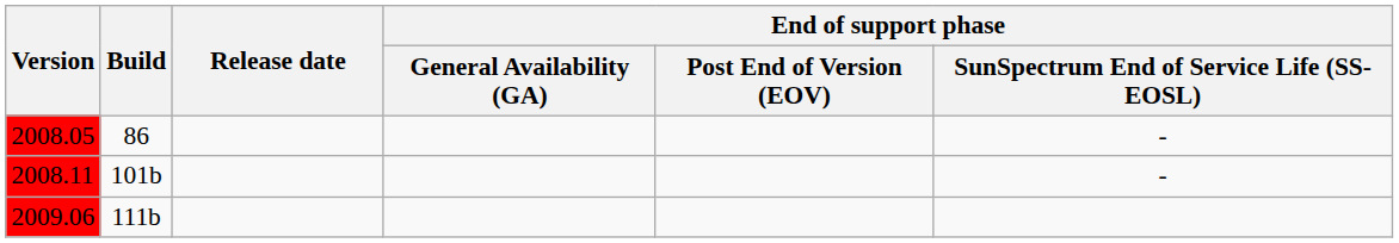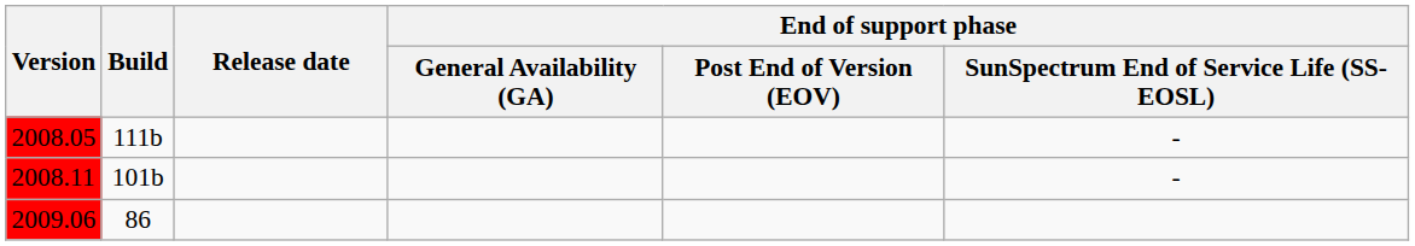2008.05 | Build: 86 -> 111b
2009.06 | Build: 111b -> 86
